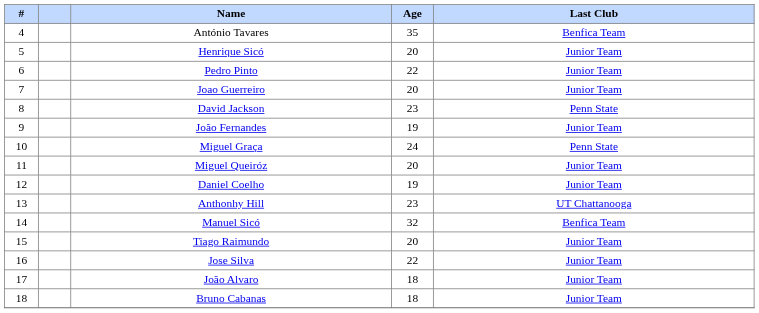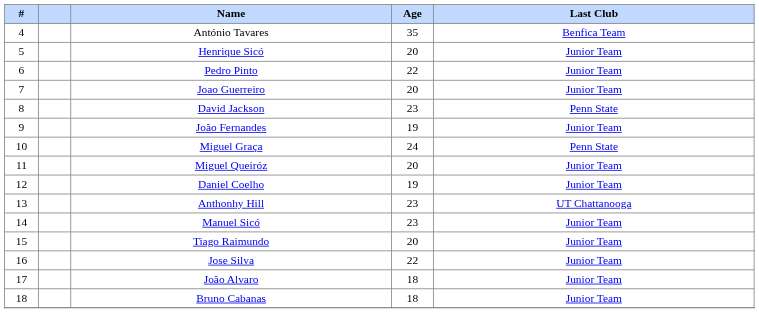Manuel Sicó | Age: 32 -> 23
Manuel Sicó | Last Club: Benfica Team -> Junior Team
